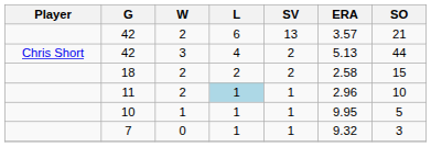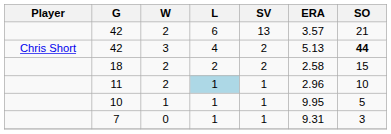42 / 3 | SO: normal -> bold
7 | ERA: 9.32 -> 9.31
